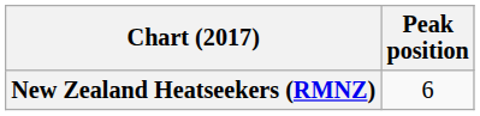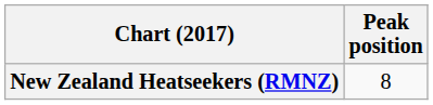New Zealand Heatseekers (RMNZ) | Peak position: 6 -> 8
